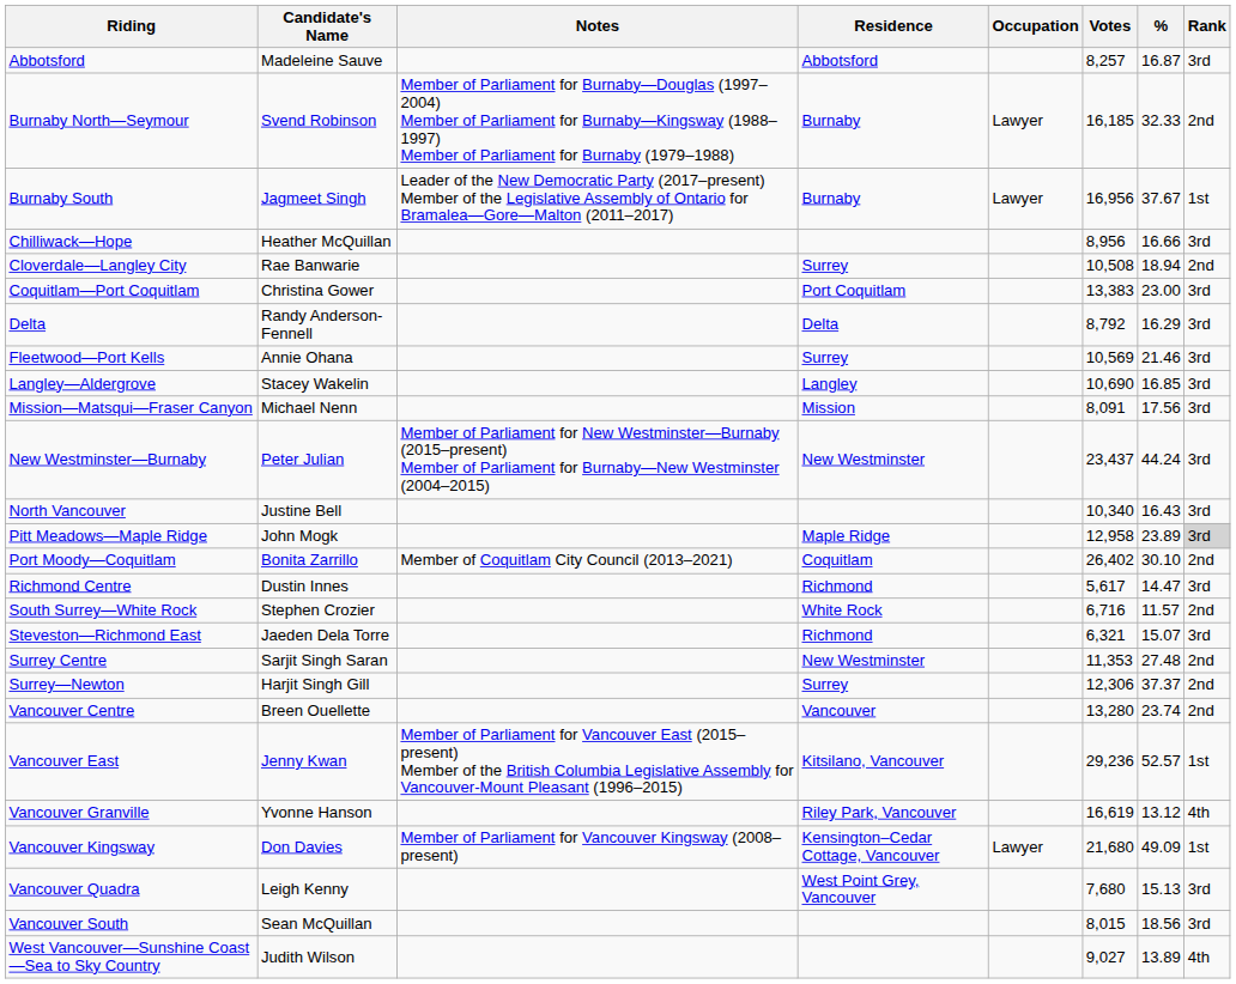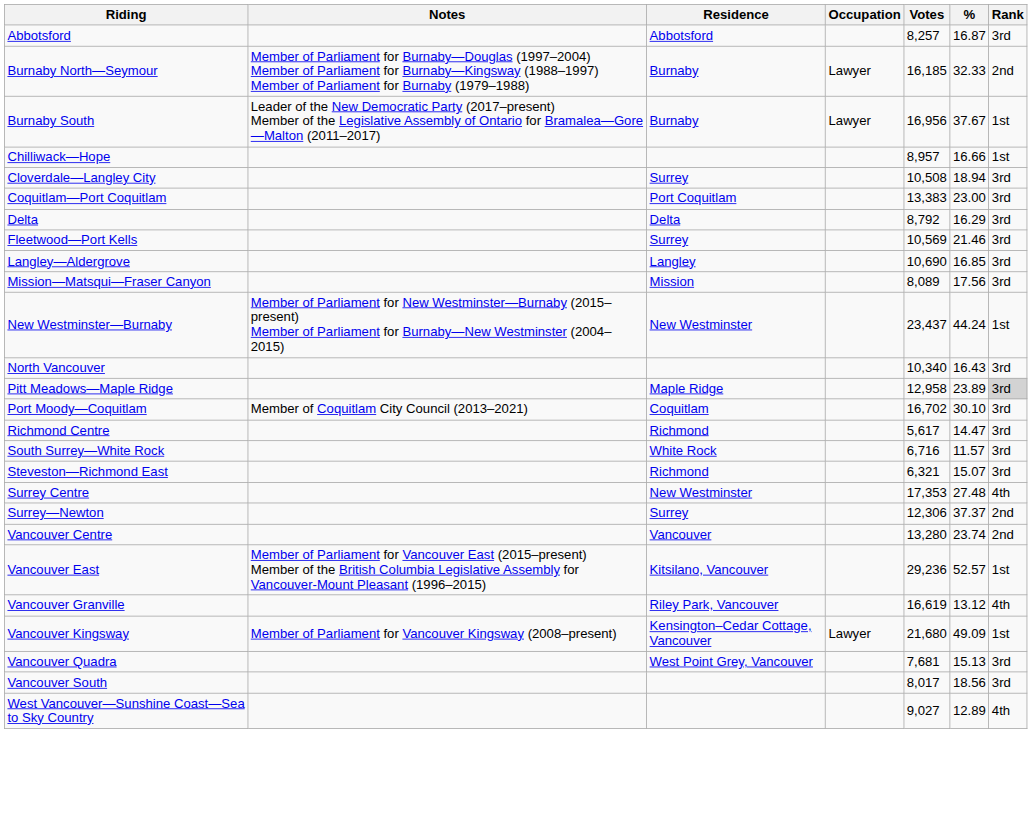- column: Candidate's Name | Madeleine Sauve | Svend Robinson | Jagmeet Singh | Heather McQuillan | Rae Banwarie | Christina Gower | Randy Anderson-Fennell | Annie Ohana | Stacey Wakelin | Michael Nenn | Peter Julian | Justine Bell | John Mogk | Bonita Zarrillo | Dustin Innes | Stephen Crozier | Jaeden Dela Torre | Sarjit Singh Saran | Harjit Singh Gill | Breen Ouellette | Jenny Kwan | Yvonne Hanson | Don Davies | Leigh Kenny | Sean McQuillan | Judith Wilson
Chilliwack—Hope | Votes: 8,956 -> 8,957
Chilliwack—Hope | Rank: 3rd -> 1st
Cloverdale—Langley City | Rank: 2nd -> 3rd
Mission—Matsqui—Fraser Canyon | Votes: 8,091 -> 8,089
New Westminster—Burnaby | Rank: 3rd -> 1st
Port Moody—Coquitlam | Votes: 26,402 -> 16,702
Port Moody—Coquitlam | Rank: 2nd -> 3rd
South Surrey—White Rock | Rank: 2nd -> 3rd
Surrey Centre | Votes: 11,353 -> 17,353
Surrey Centre | Rank: 2nd -> 4th
Vancouver Quadra | Votes: 7,680 -> 7,681
Vancouver South | Votes: 8,015 -> 8,017
West Vancouver—Sunshine Coast—Sea to Sky Country | %: 13.89 -> 12.89
